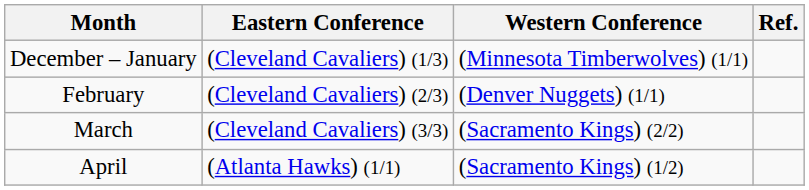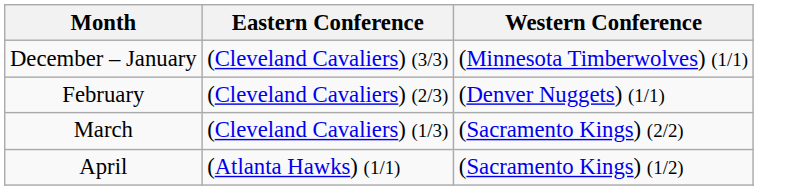- column: Ref.
December – January | Eastern Conference: (Cleveland Cavaliers) (1/3) -> (Cleveland Cavaliers) (3/3)
March | Eastern Conference: (Cleveland Cavaliers) (3/3) -> (Cleveland Cavaliers) (1/3)
